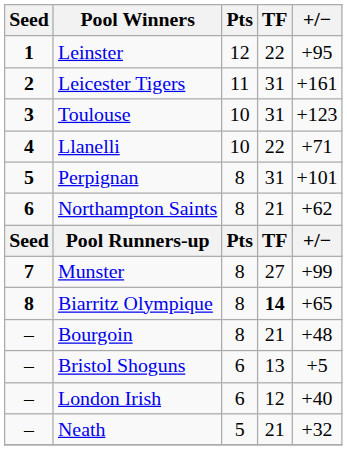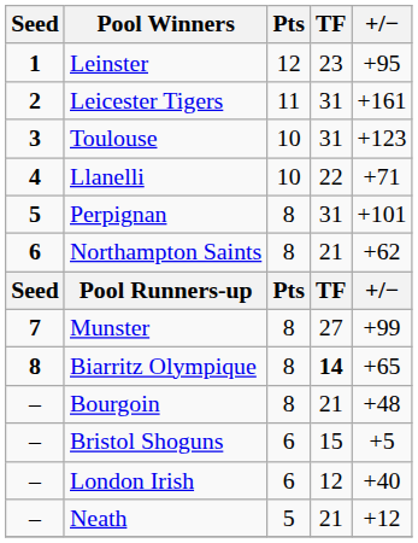Leinster | TF: 22 -> 23
Bristol Shoguns | TF: 13 -> 15
Neath | +/−: +32 -> +12
